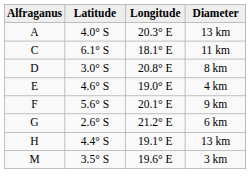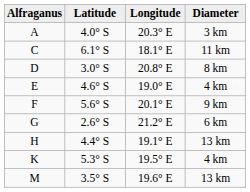A | Diameter: 13 km -> 3 km
+ row: K | 5.3° S | 19.5° E | 4 km
M | Diameter: 3 km -> 13 km
